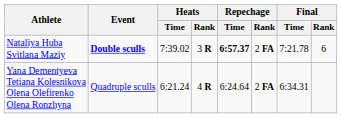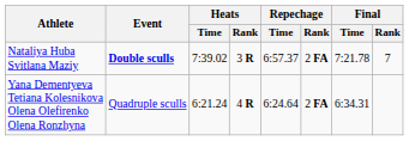Nataliya Huba Svitlana Maziy | Repechage / Time: bold -> normal
Nataliya Huba Svitlana Maziy | Final / Rank: 6 -> 7
